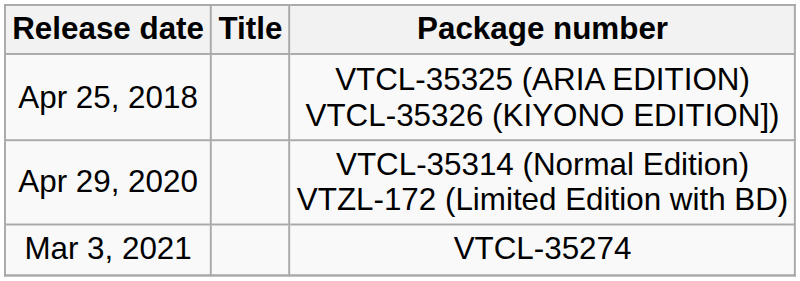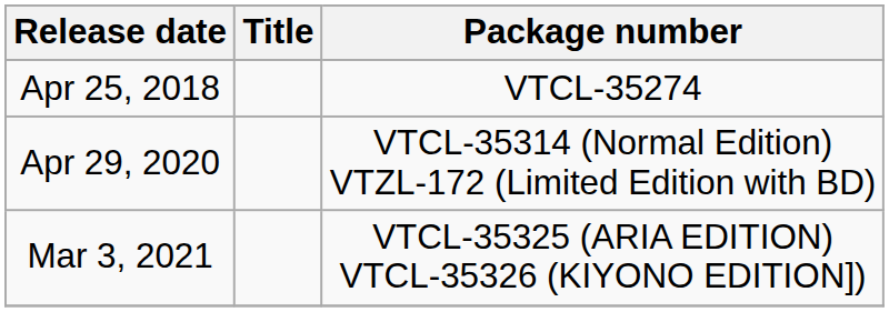Apr 25, 2018 | Package number: VTCL-35325 (ARIA EDITION) VTCL-35326 (KIYONO EDITION]) -> VTCL-35274
Mar 3, 2021 | Package number: VTCL-35274 -> VTCL-35325 (ARIA EDITION) VTCL-35326 (KIYONO EDITION])
